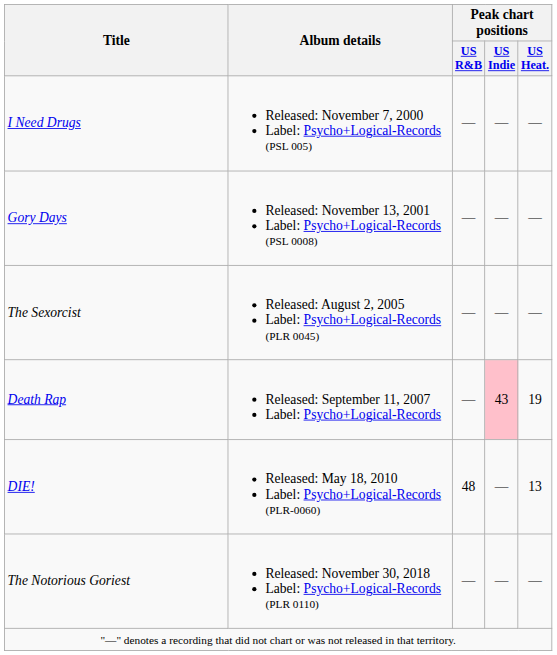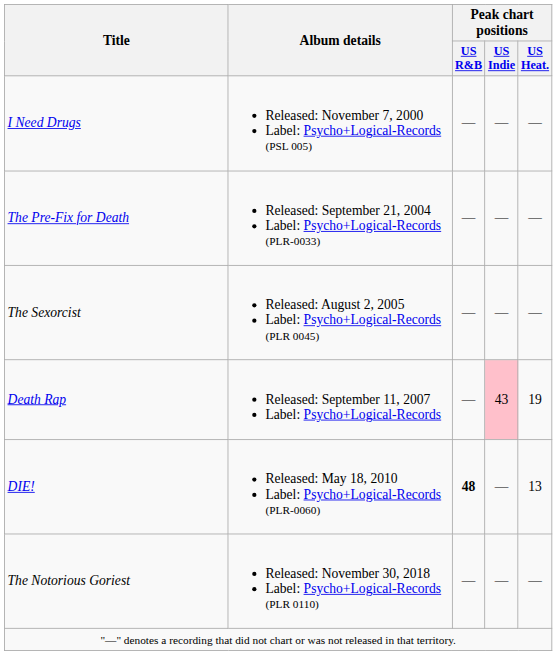- row: Gory Days | Released: November 13, 2001 Label: Psycho+Logical-Records (PSL 0008) | — | — | —
+ row: The Pre-Fix for Death | Released: September 21, 2004 Label: Psycho+Logical-Records (PLR-0033) | — | — | —
DIE! | Peak chart positions / US R&B: normal -> bold
